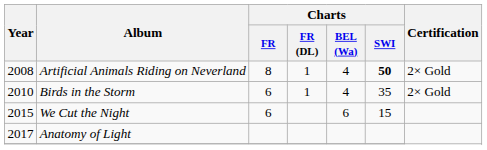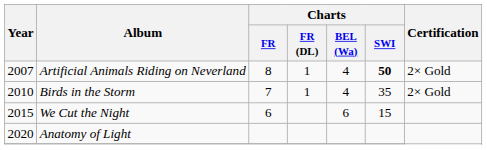Artificial Animals Riding on Neverland | Year: 2008 -> 2007
Birds in the Storm | Charts / FR: 6 -> 7
Anatomy of Light | Year: 2017 -> 2020
